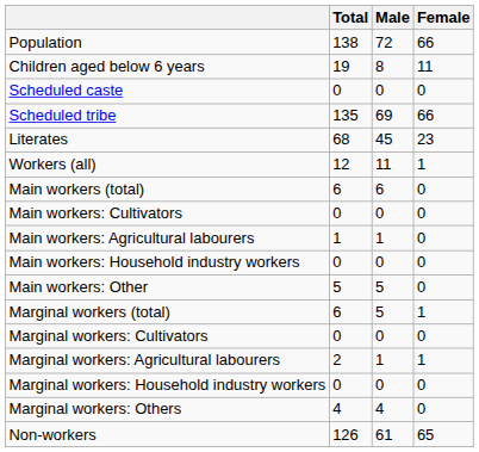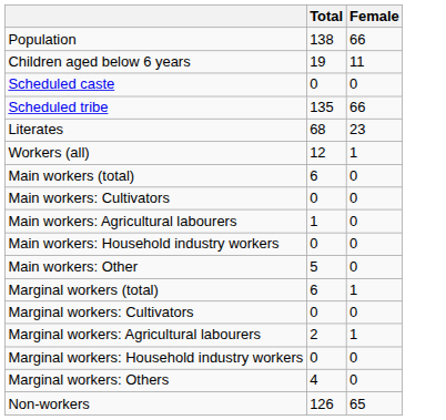- column: Male | 72 | 8 | 0 | 69 | 45 | 11 | 6 | 0 | 1 | 0 | 5 | 5 | 0 | 1 | 0 | 4 | 61
